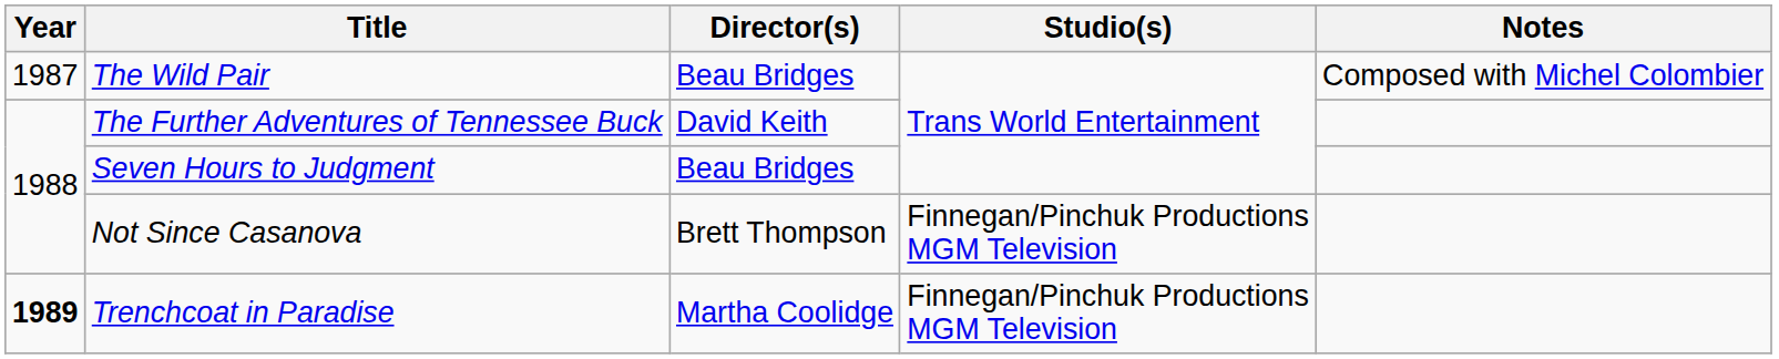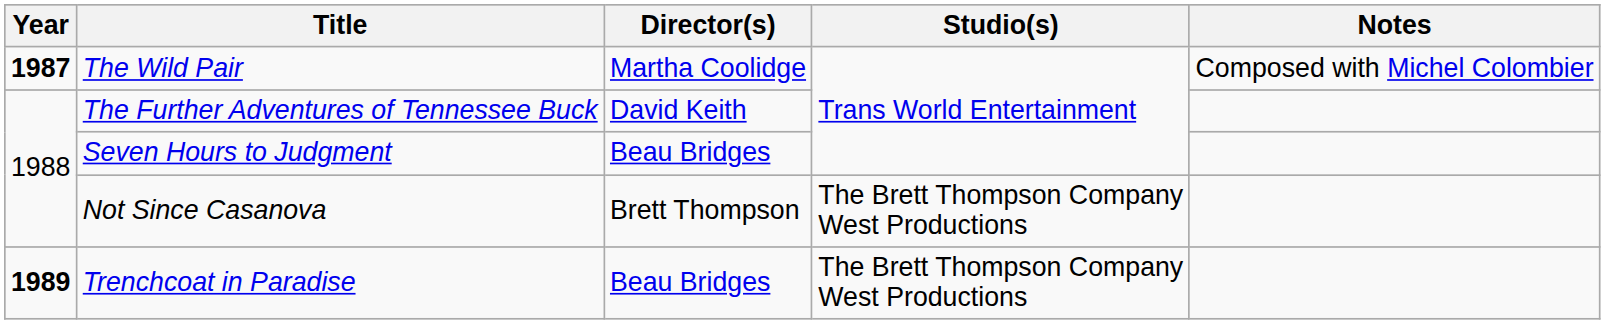The Wild Pair | Year: normal -> bold
The Wild Pair | Director(s): Beau Bridges -> Martha Coolidge
Not Since Casanova | Studio(s): Finnegan/Pinchuk Productions MGM Television -> The Brett Thompson Company West Productions
Trenchcoat in Paradise | Director(s): Martha Coolidge -> Beau Bridges
Trenchcoat in Paradise | Studio(s): Finnegan/Pinchuk Productions MGM Television -> The Brett Thompson Company West Productions
